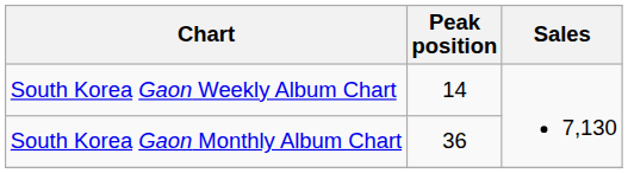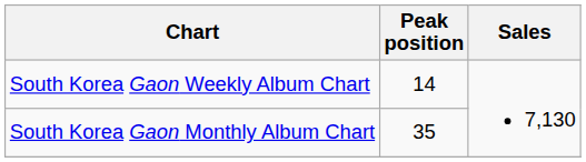South Korea Gaon Monthly Album Chart | Peak position: 36 -> 35
